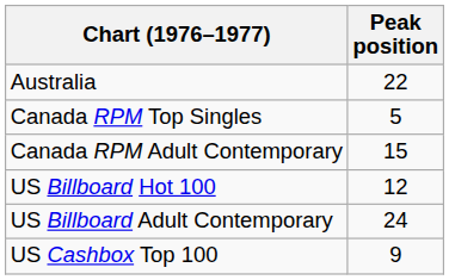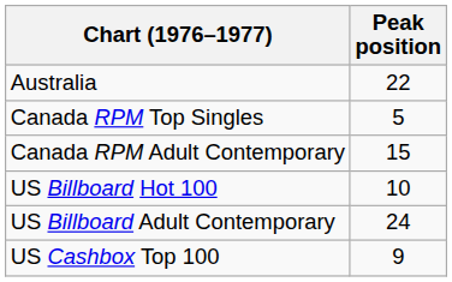US Billboard Hot 100 | Peak position: 12 -> 10
